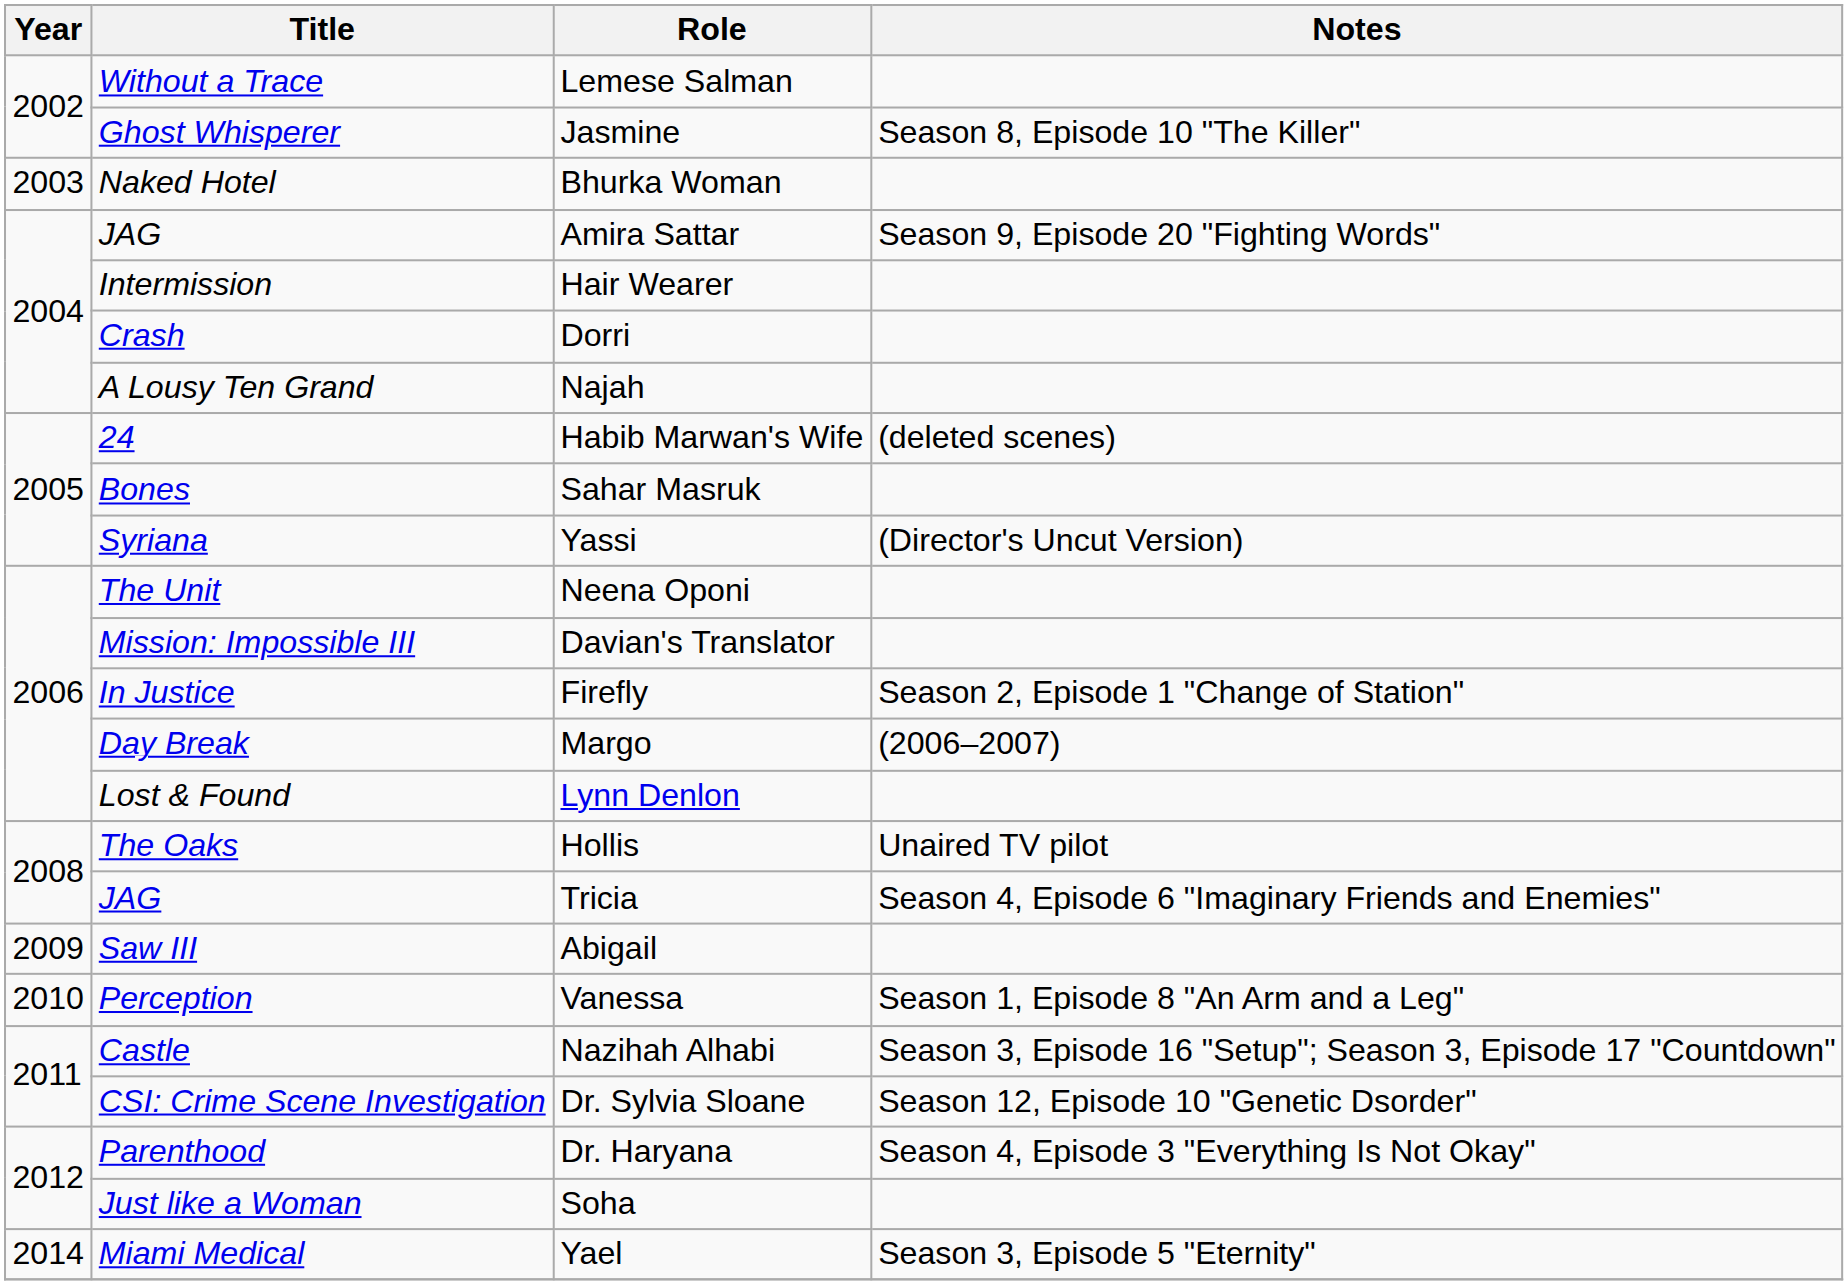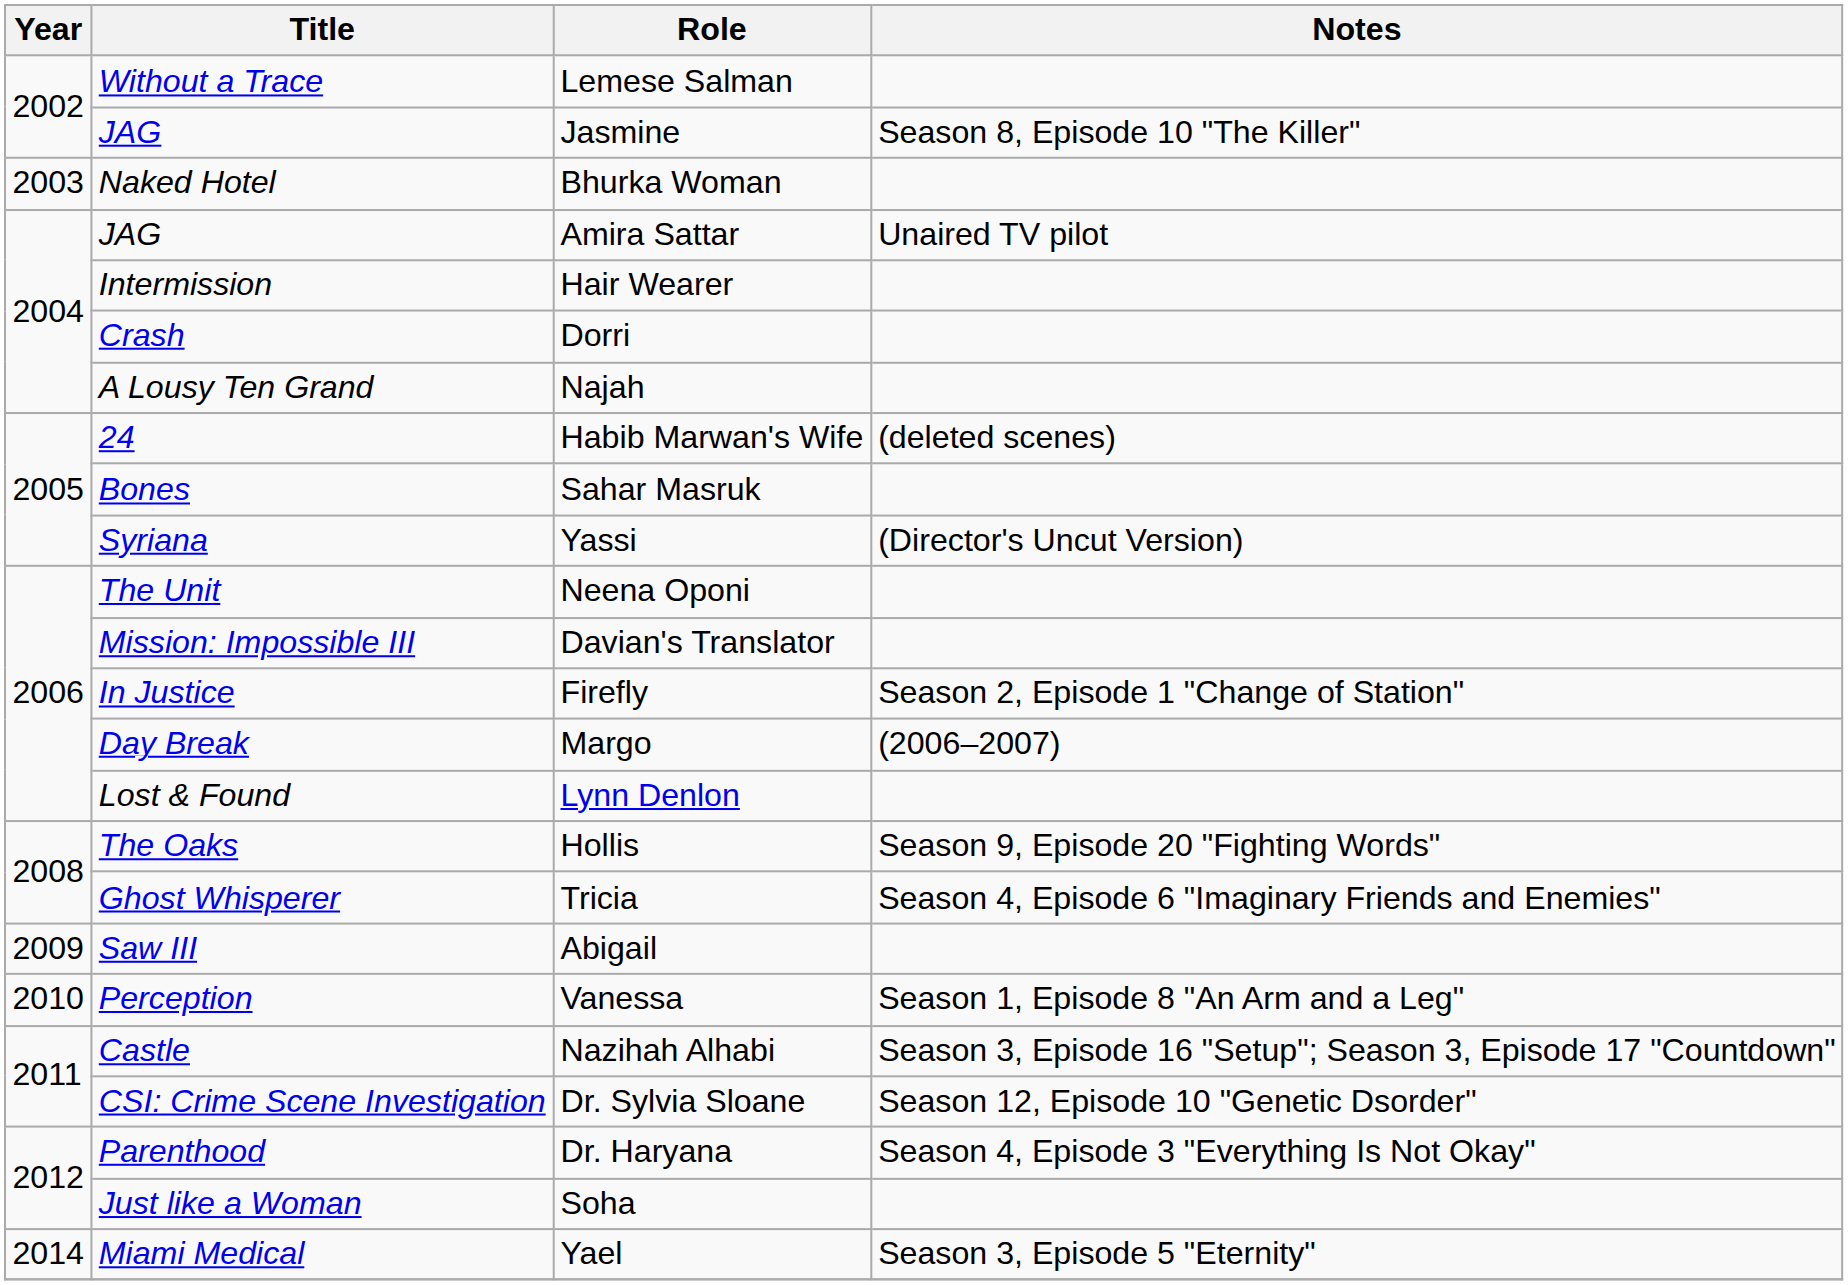Jasmine | Title: Ghost Whisperer -> JAG
Amira Sattar | Notes: Season 9, Episode 20 "Fighting Words" -> Unaired TV pilot
Hollis | Notes: Unaired TV pilot -> Season 9, Episode 20 "Fighting Words"
Tricia | Title: JAG -> Ghost Whisperer
